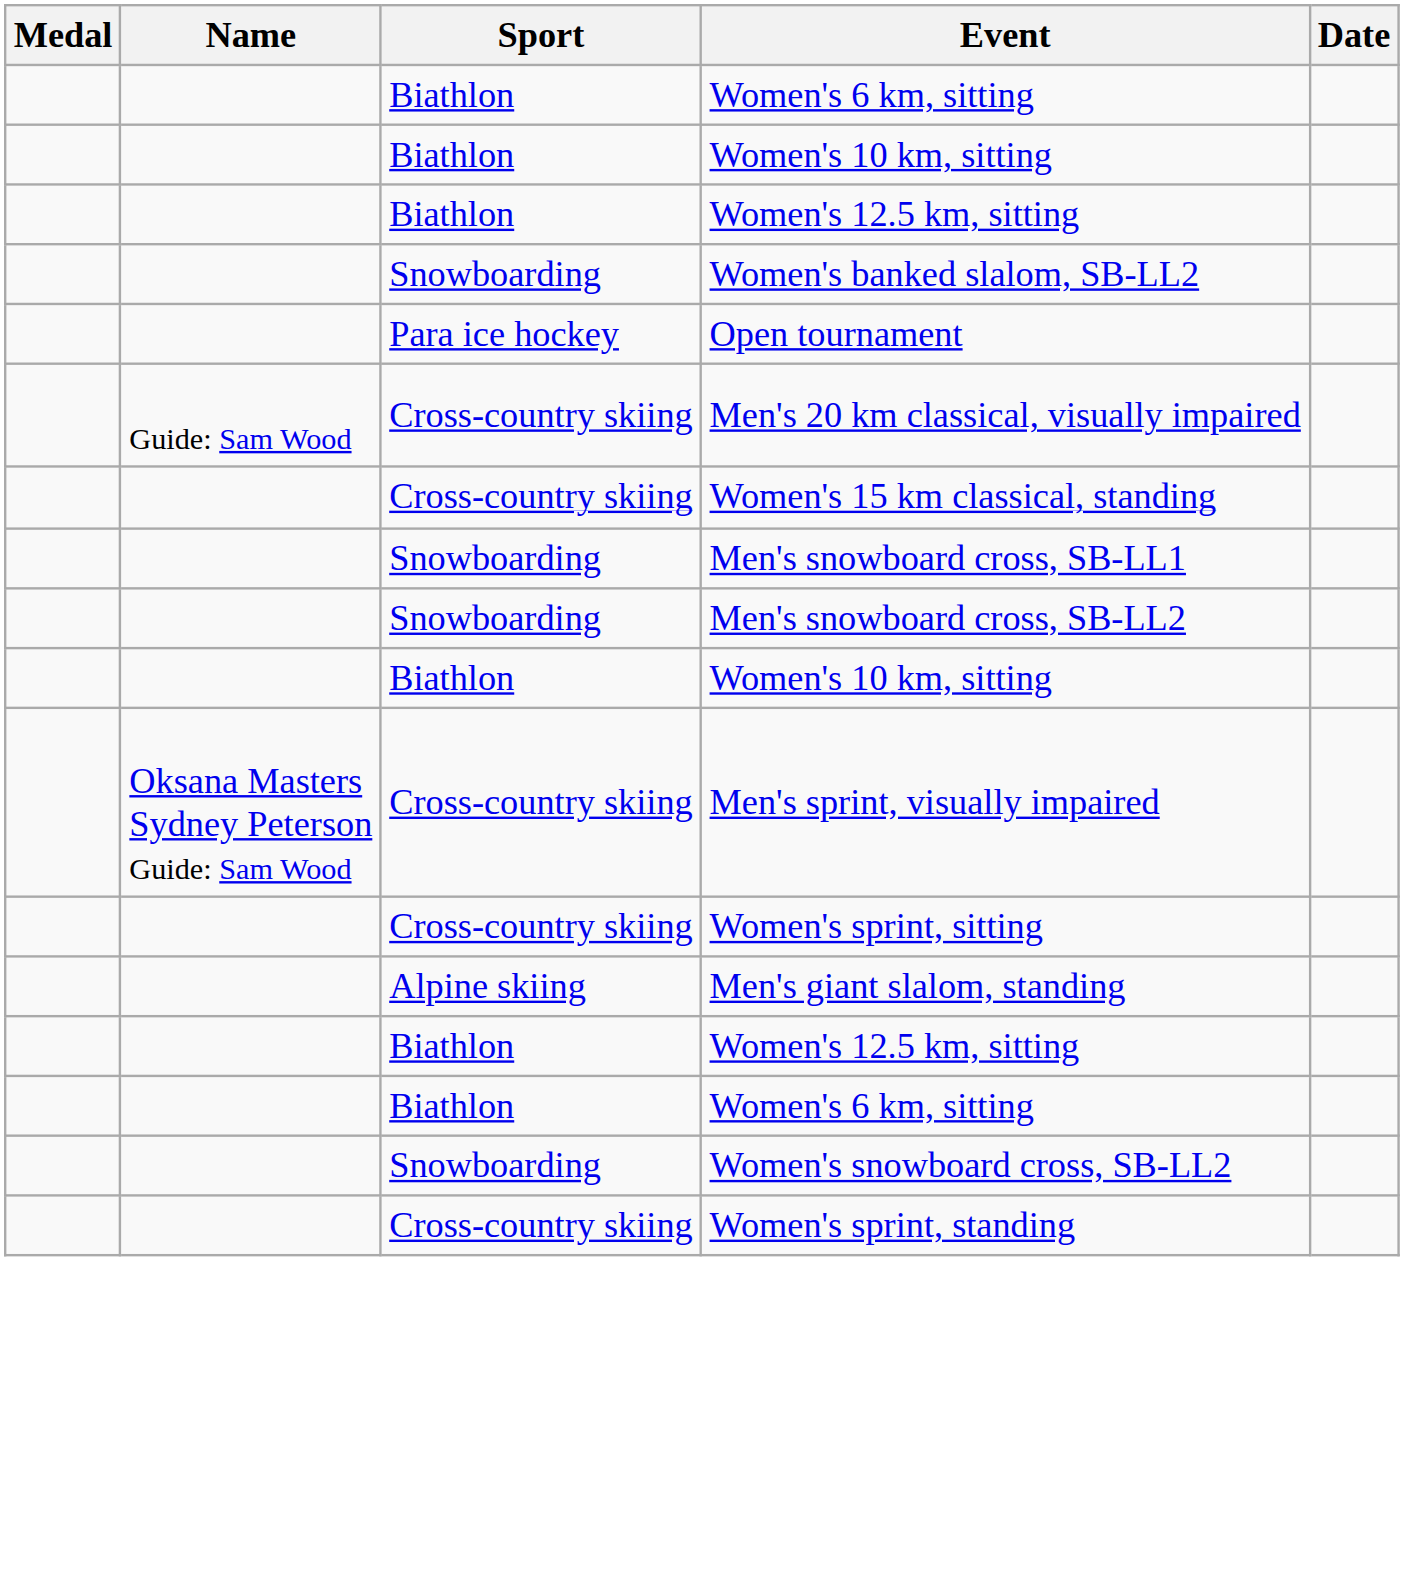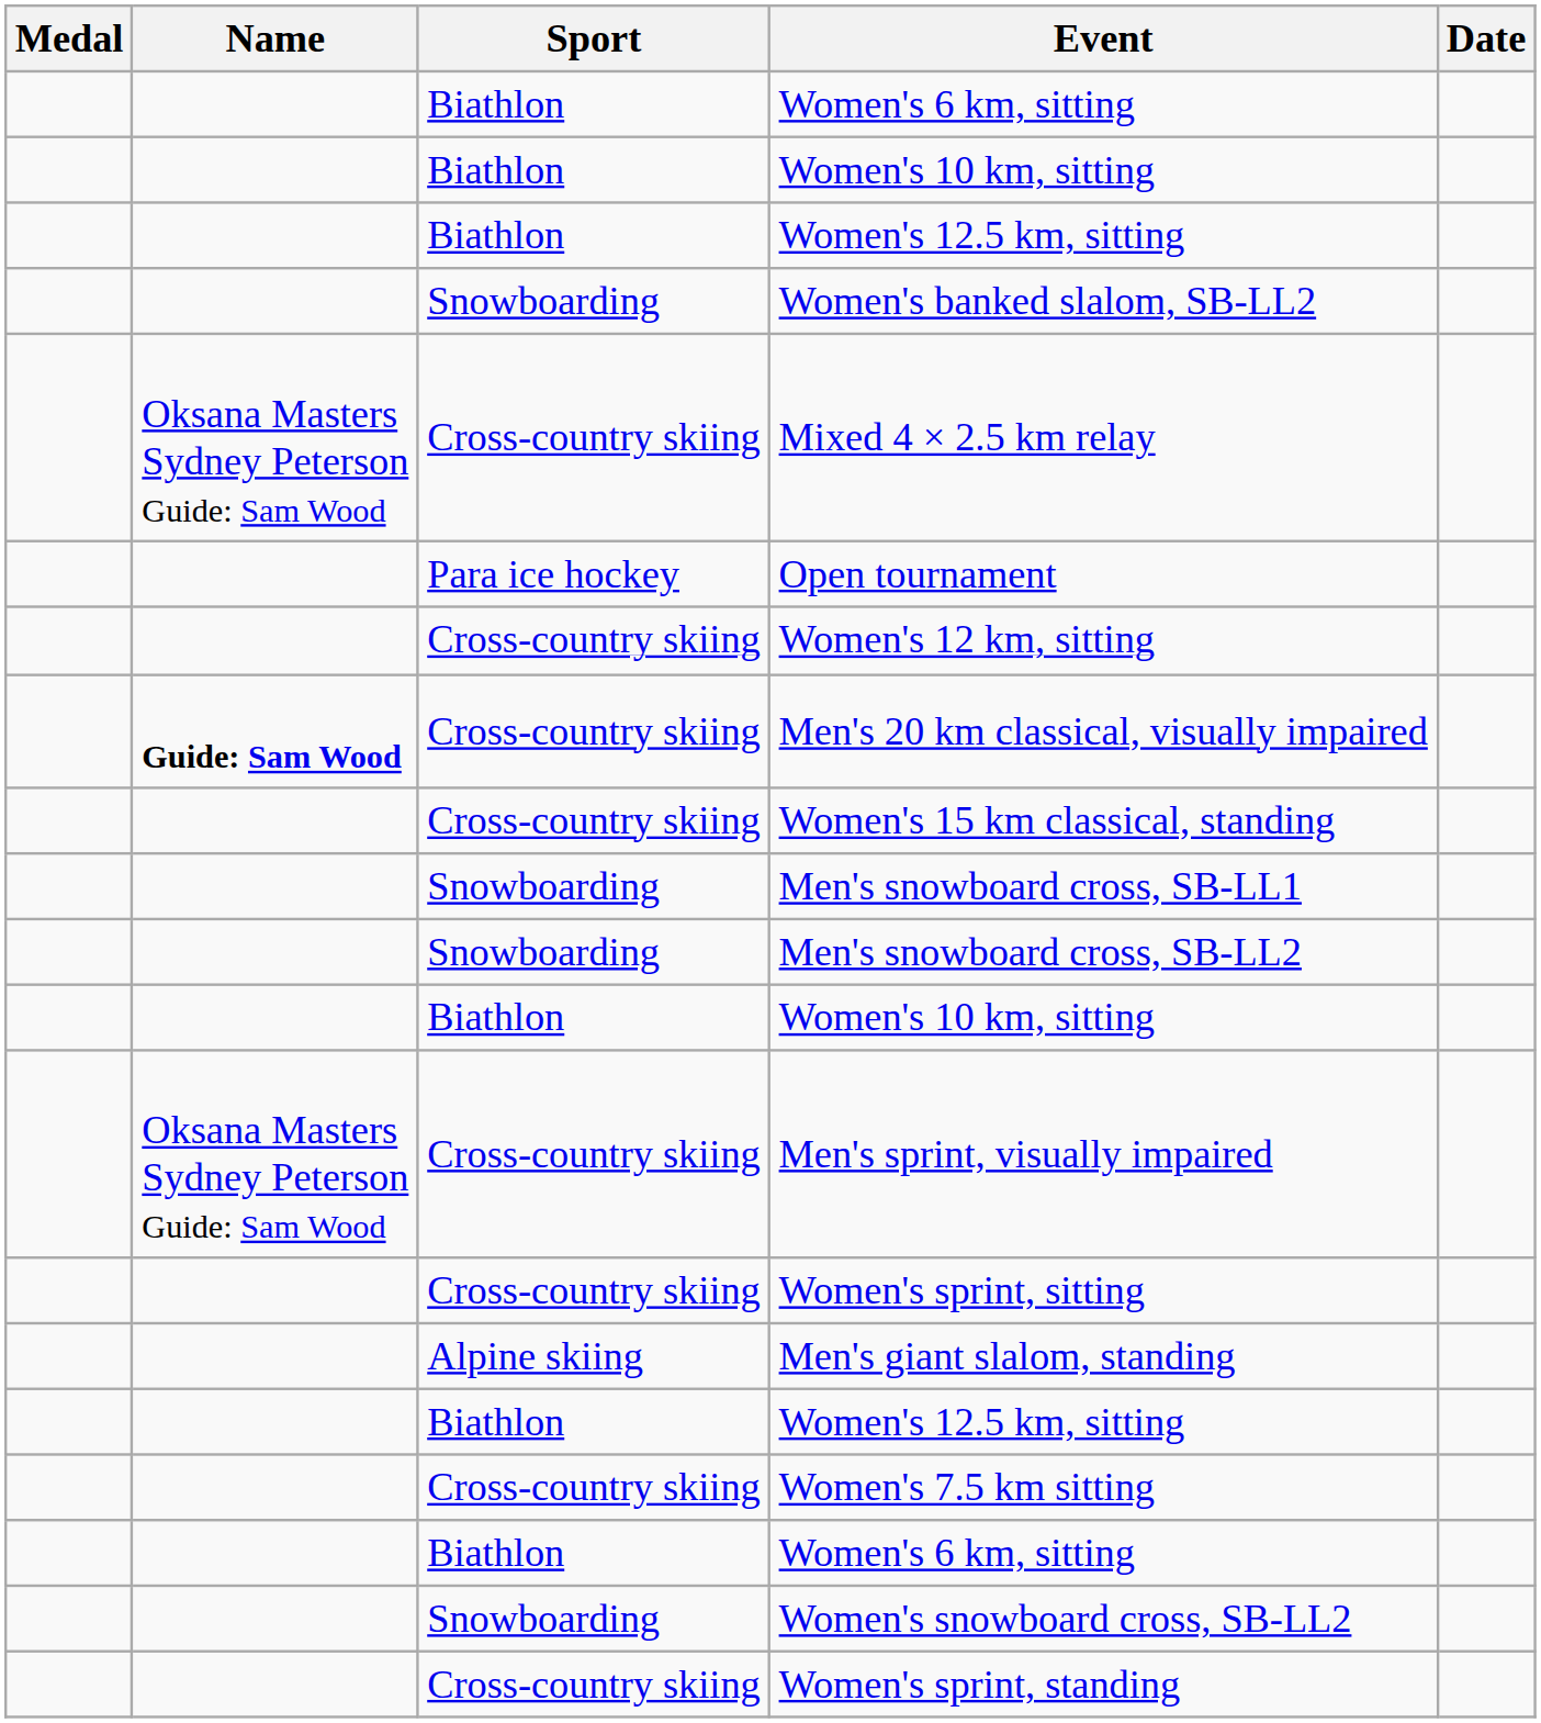+ row: Oksana Masters Sydney Peterson Guide: Sam Wood | Cross-country skiing | Mixed 4 × 2.5 km relay
+ row: Cross-country skiing | Women's 12 km, sitting
Men's 20 km classical, visually impaired | Name: normal -> bold
+ row: Cross-country skiing | Women's 7.5 km sitting
